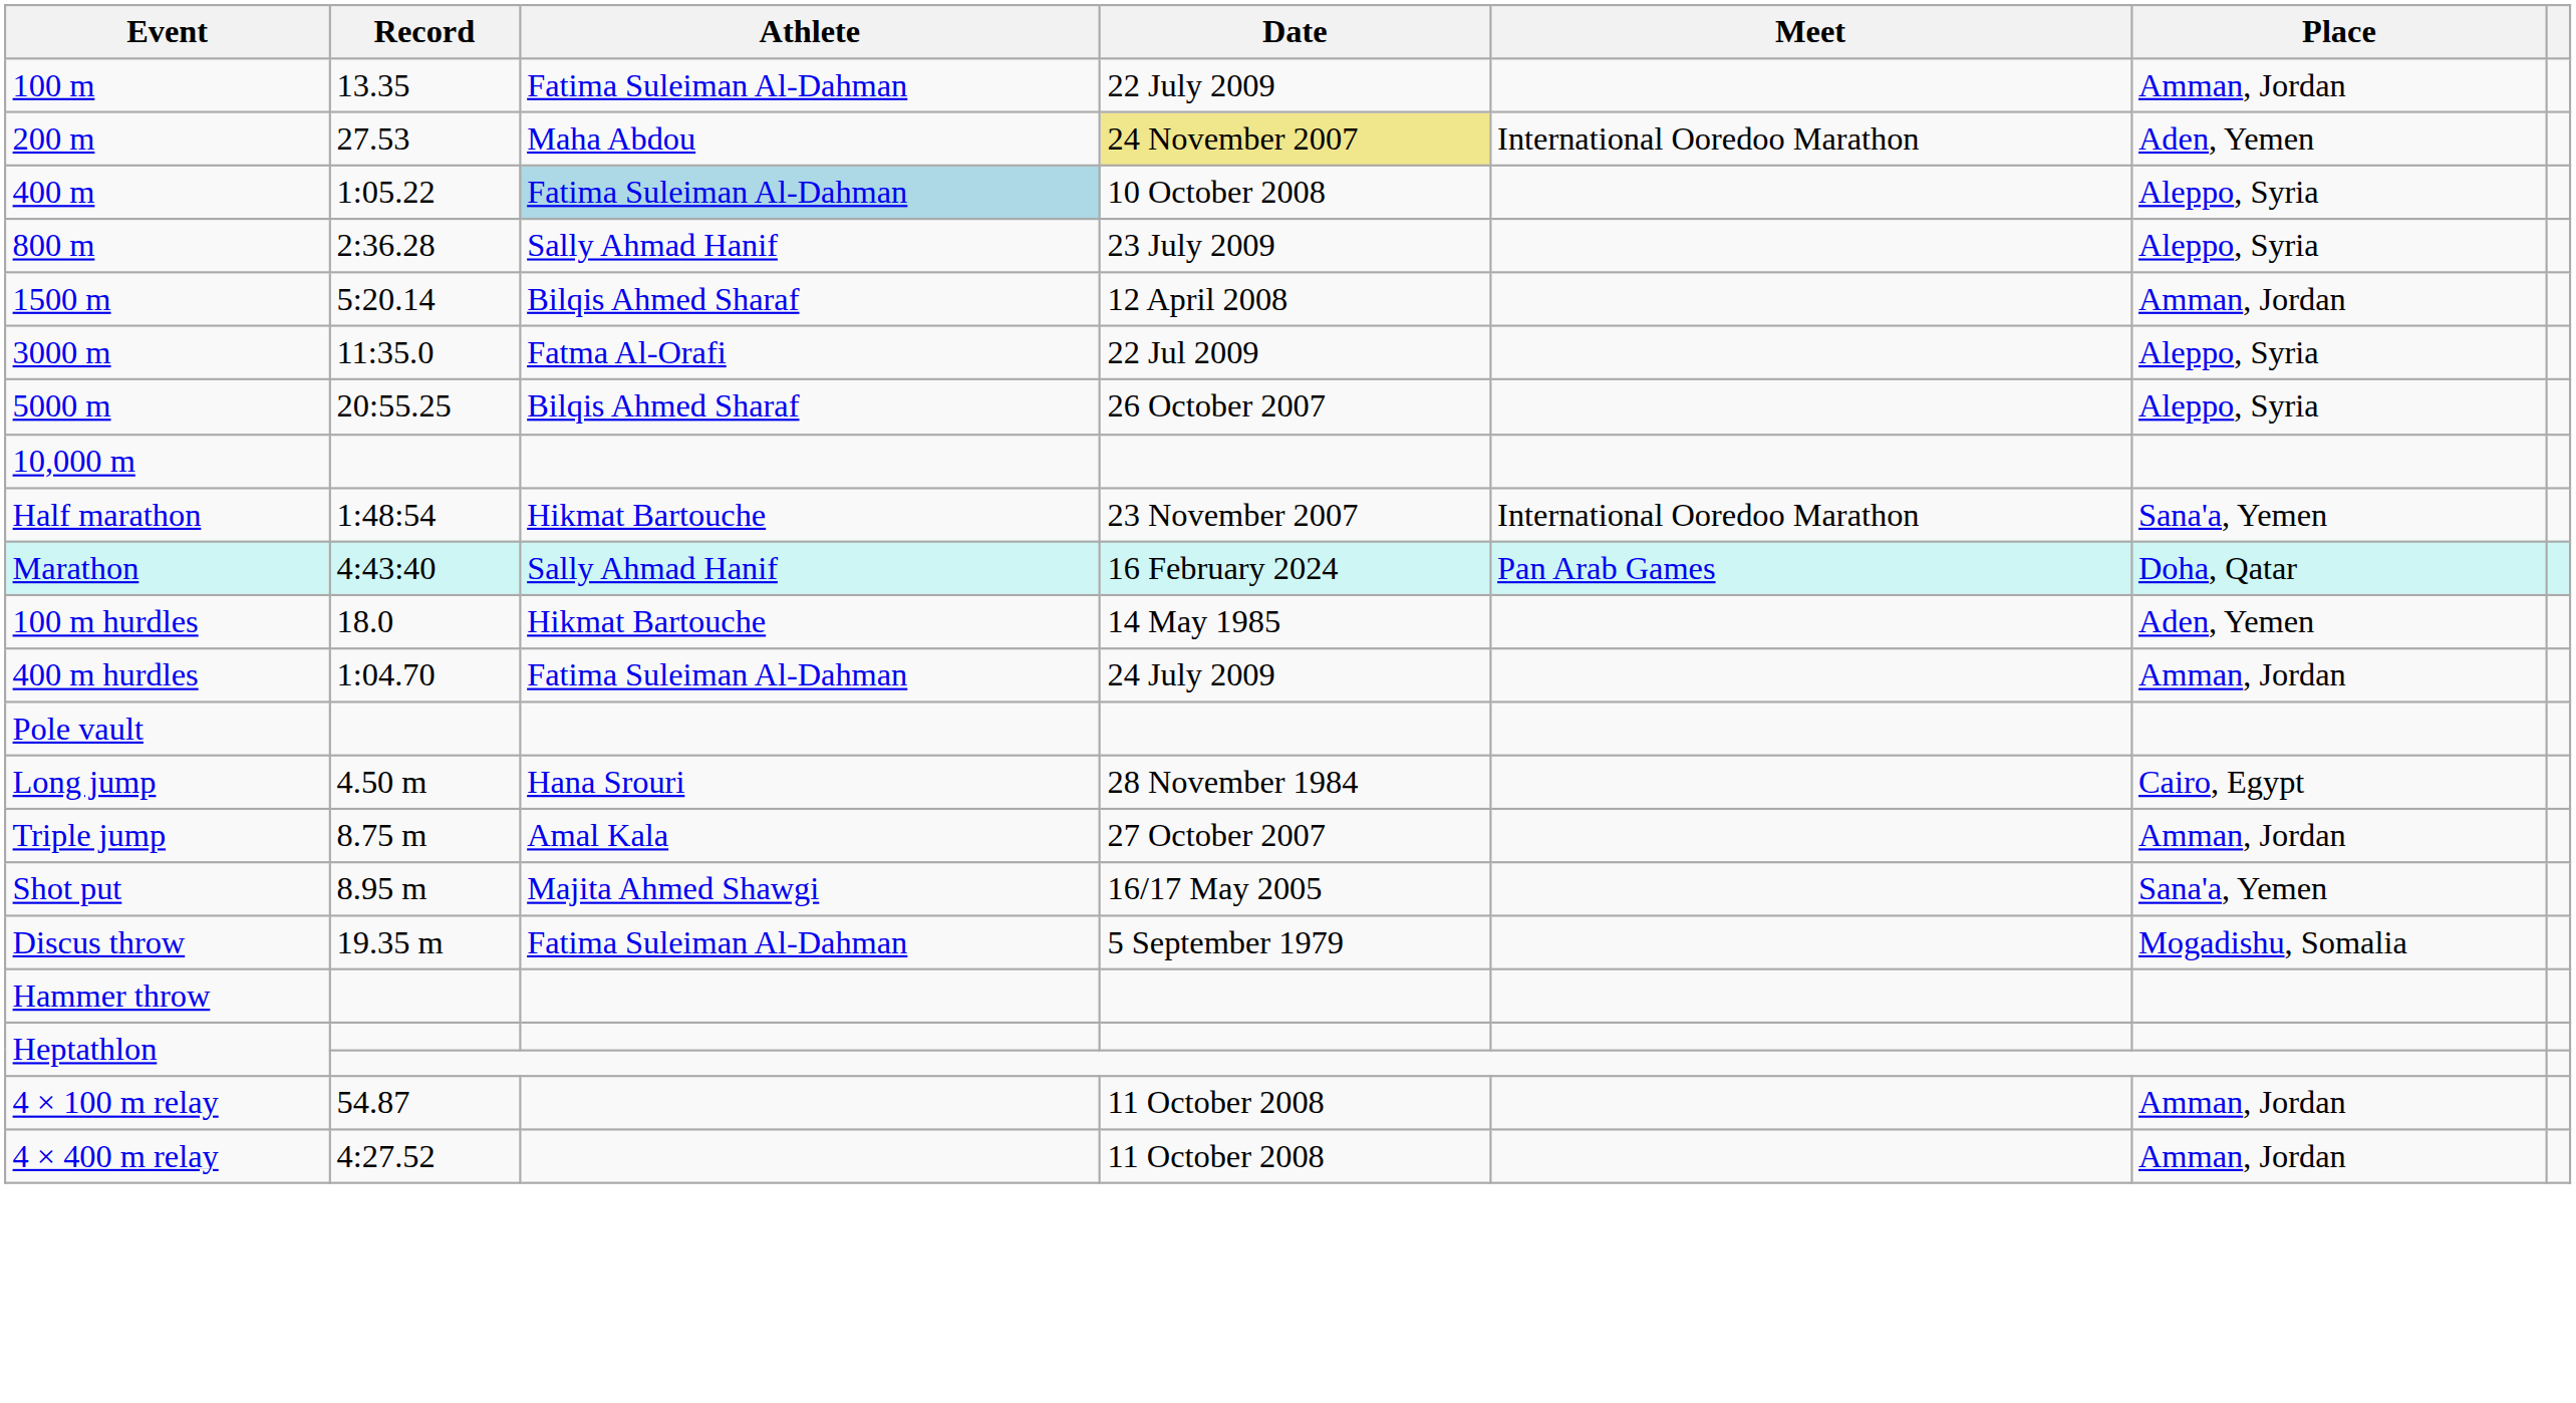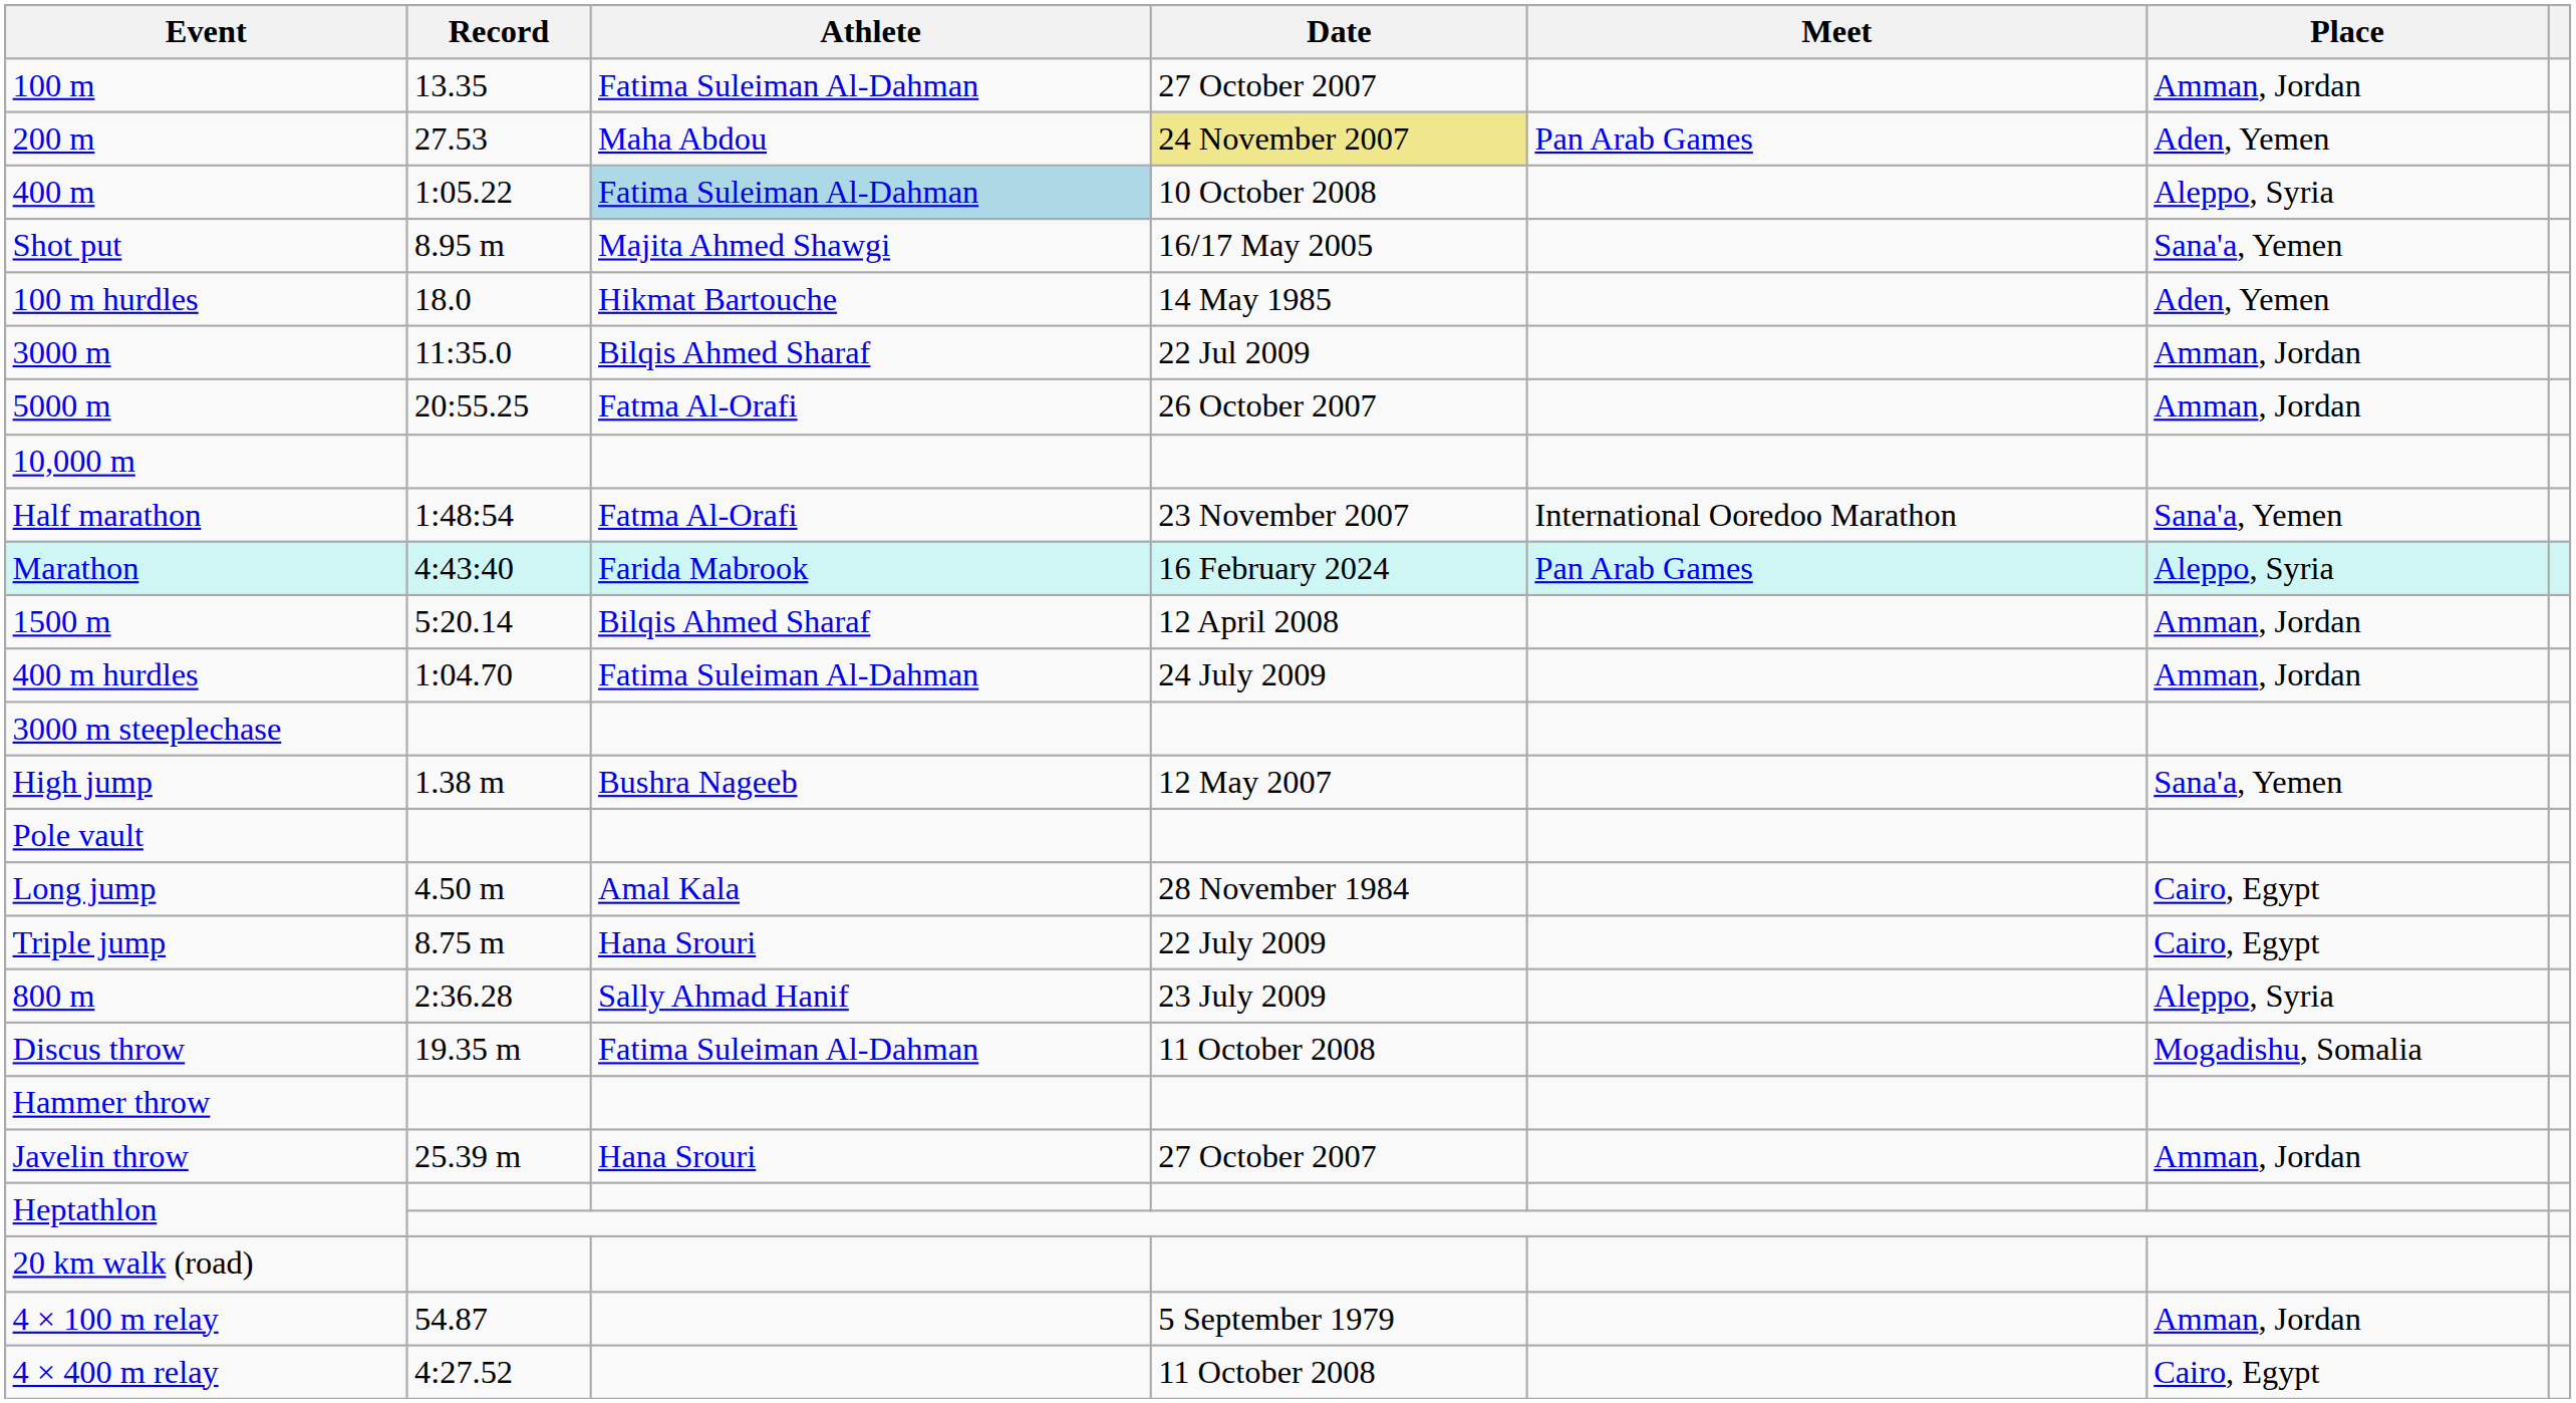100 m | Date: 22 July 2009 -> 27 October 2007
200 m | Meet: International Ooredoo Marathon -> Pan Arab Games
rows swapped: 800 m <-> Shot put
rows swapped: 1500 m <-> 100 m hurdles
3000 m | Athlete: Fatma Al-Orafi -> Bilqis Ahmed Sharaf
3000 m | Place: Aleppo, Syria -> Amman, Jordan
5000 m | Athlete: Bilqis Ahmed Sharaf -> Fatma Al-Orafi
5000 m | Place: Aleppo, Syria -> Amman, Jordan
Half marathon | Athlete: Hikmat Bartouche -> Fatma Al-Orafi
Marathon | Athlete: Sally Ahmad Hanif -> Farida Mabrook
Marathon | Place: Doha, Qatar -> Aleppo, Syria
+ row: 3000 m steeplechase
+ row: High jump | 1.38 m | Bushra Nageeb | 12 May 2007 | Sana'a, Yemen
Long jump | Athlete: Hana Srouri -> Amal Kala
Triple jump | Athlete: Amal Kala -> Hana Srouri
Triple jump | Date: 27 October 2007 -> 22 July 2009
Triple jump | Place: Amman, Jordan -> Cairo, Egypt
Discus throw | Date: 5 September 1979 -> 11 October 2008
+ row: Javelin throw | 25.39 m | Hana Srouri | 27 October 2007 | Amman, Jordan
+ row: 20 km walk (road)
4 × 100 m relay | Date: 11 October 2008 -> 5 September 1979
4 × 400 m relay | Place: Amman, Jordan -> Cairo, Egypt
